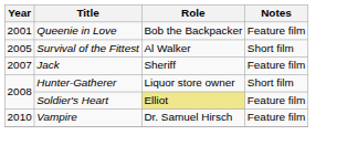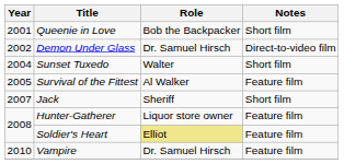Queenie in Love | Notes: Feature film -> Short film
+ row: 2002 | Demon Under Glass | Dr. Samuel Hirsch | Direct-to-video film
+ row: 2004 | Sunset Tuxedo | Walter | Short film
Survival of the Fittest | Notes: Short film -> Feature film
Jack | Notes: Feature film -> Short film
Hunter-Gatherer | Notes: Short film -> Feature film
